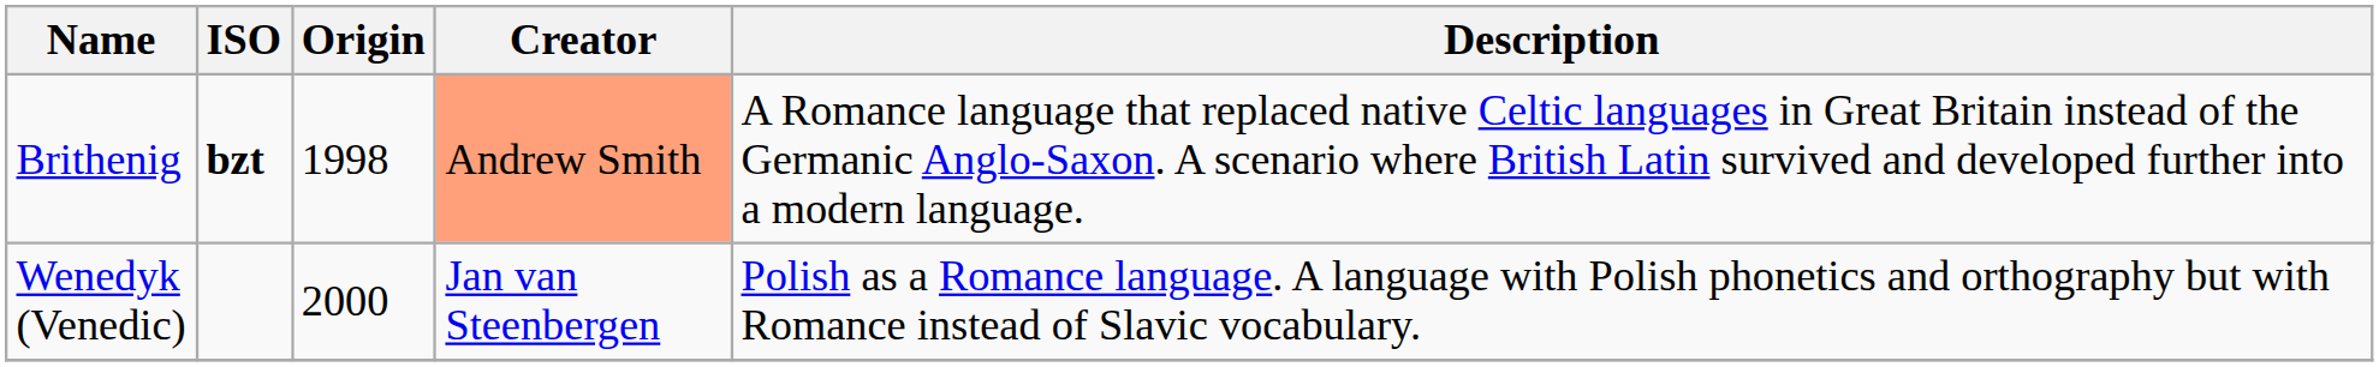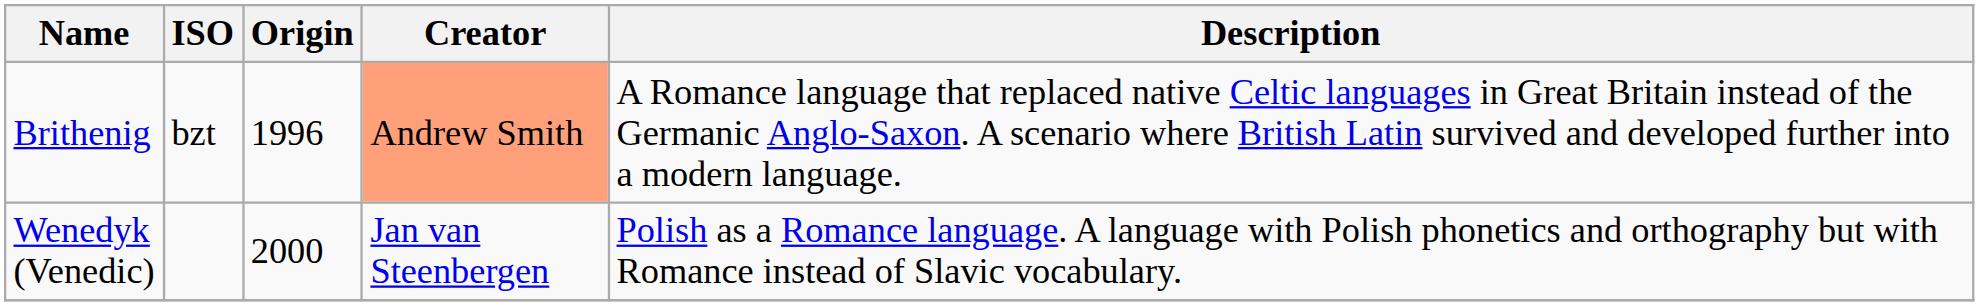Brithenig | ISO: bold -> normal
Brithenig | Origin: 1998 -> 1996
